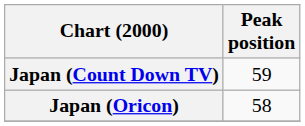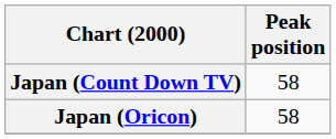Japan (Count Down TV) | Peak position: 59 -> 58
